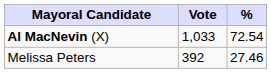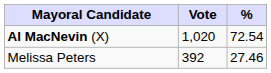Al MacNevin (X) | Vote: 1,033 -> 1,020
